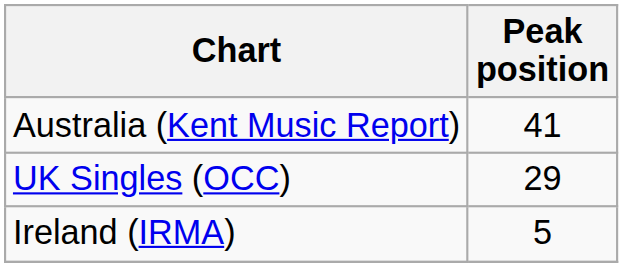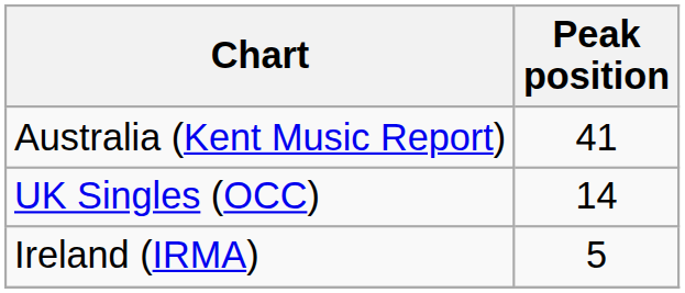UK Singles (OCC) | Peak position: 29 -> 14
